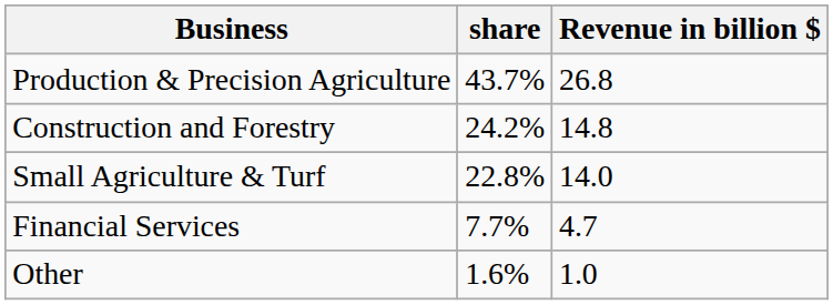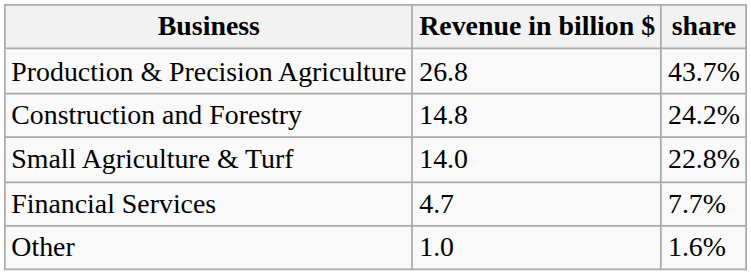columns swapped: Revenue in billion $ <-> share
